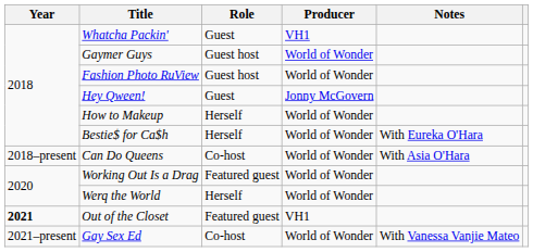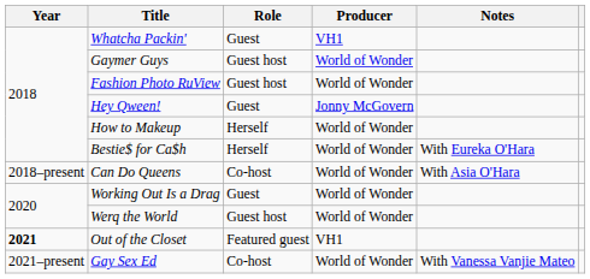Working Out Is a Drag | Role: Featured guest -> Guest
Werq the World | Role: Herself -> Guest host
